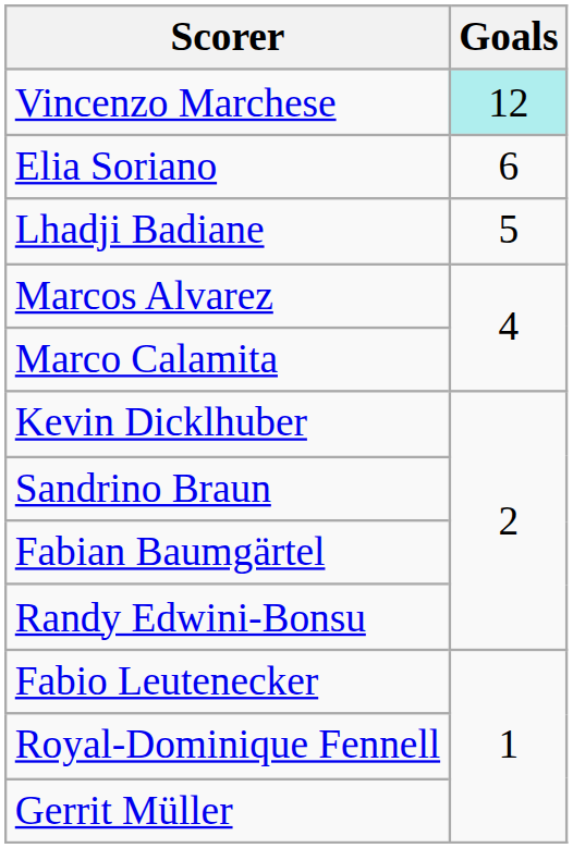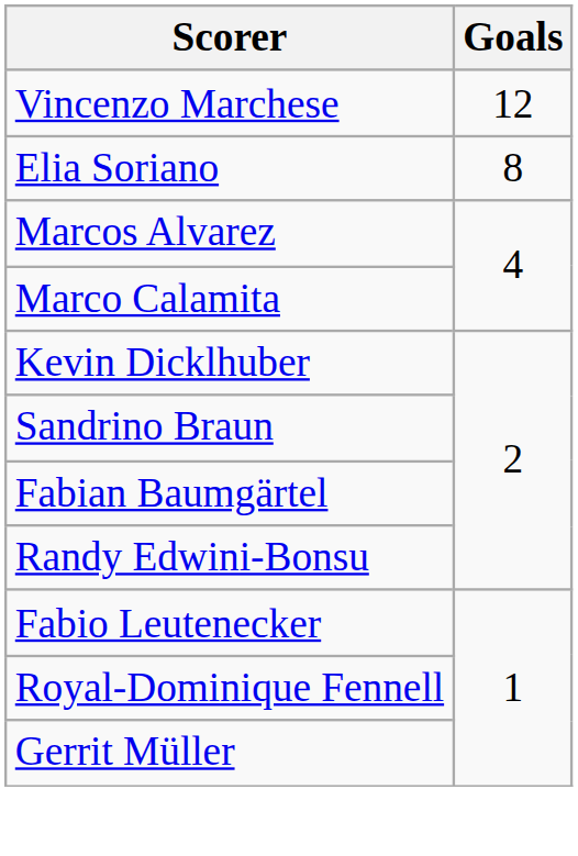Vincenzo Marchese | Goals: paleturquoise background -> no background
Elia Soriano | Goals: 6 -> 8
- row: Lhadji Badiane | 5
